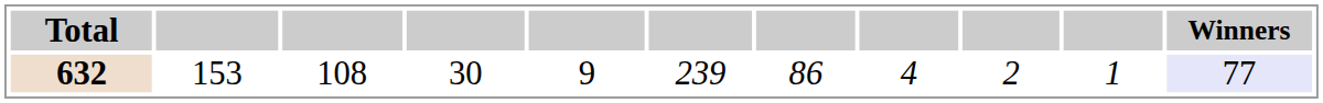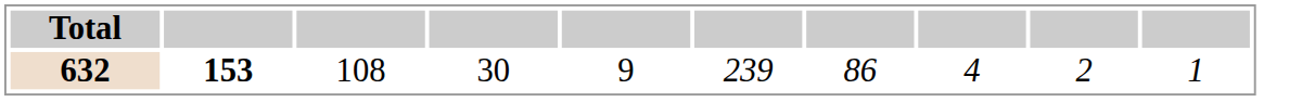- column: Winners | 77
632 | column 2: normal -> bold
